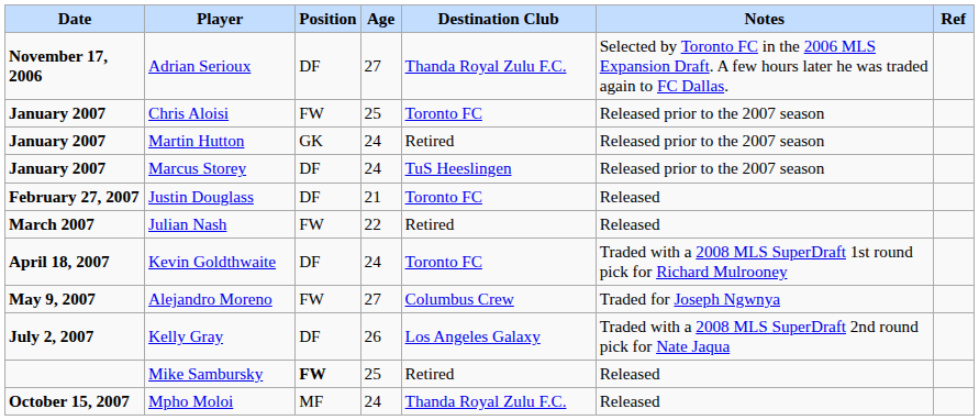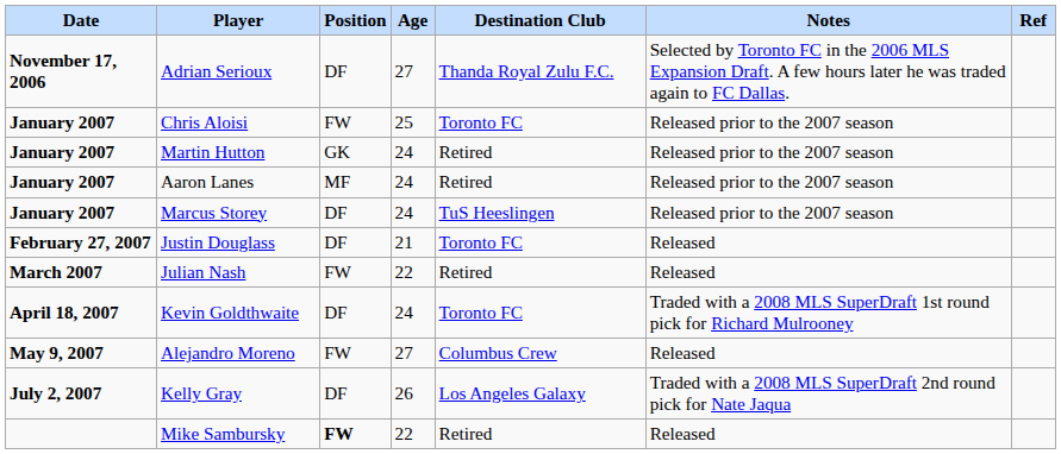+ row: January 2007 | Aaron Lanes | MF | 24 | Retired | Released prior to the 2007 season
Alejandro Moreno | Notes: Traded for Joseph Ngwnya -> Released
Mike Sambursky | Age: 25 -> 22
- row: October 15, 2007 | Mpho Moloi | MF | 24 | Thanda Royal Zulu F.C. | Released
